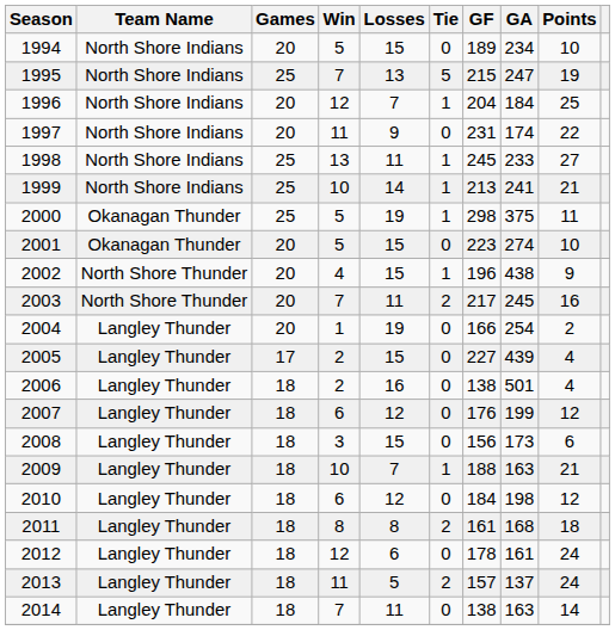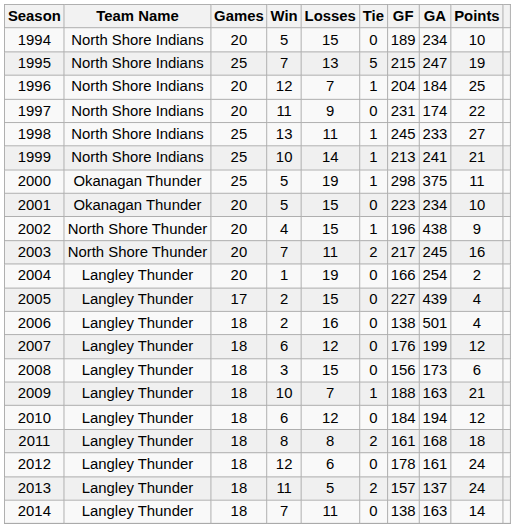2001 | GA: 274 -> 234
2010 | GA: 198 -> 194
